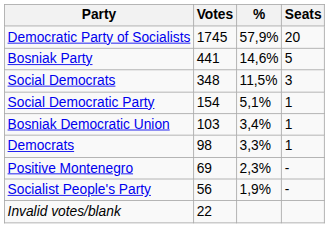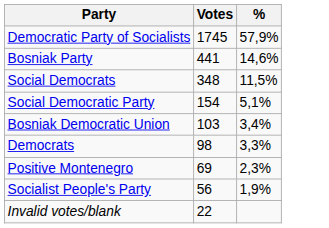- column: Seats | 20 | 5 | 3 | 1 | 1 | 1 | - | -
